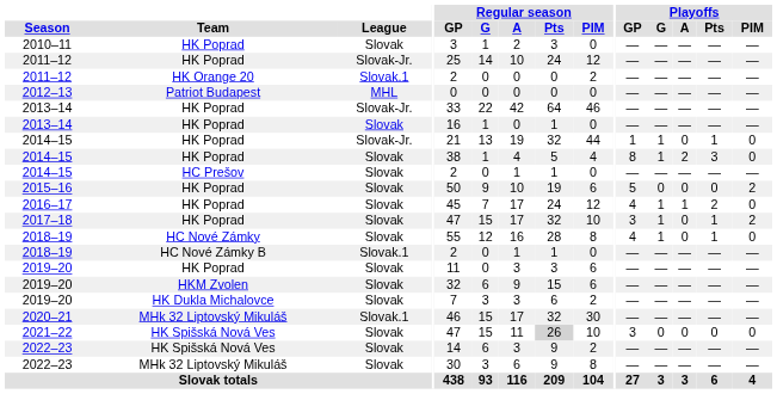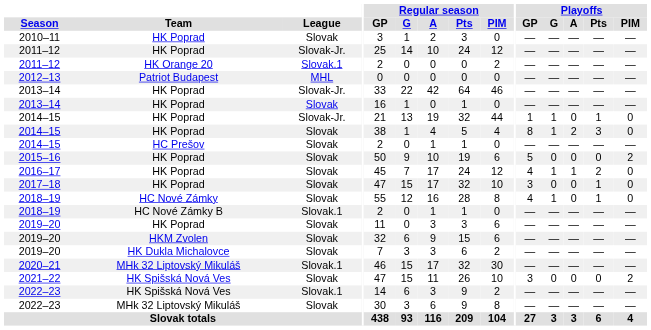2017–18 | Playoffs / G: 1 -> 0
2017–18 | Playoffs / PIM: 2 -> 0
2021–22 | Regular season / Pts: lightgrey background -> no background
2021–22 | Playoffs / PIM: 0 -> 2
2022–23 / HK Spišská Nová Ves | League: Slovak -> Slovak.1
